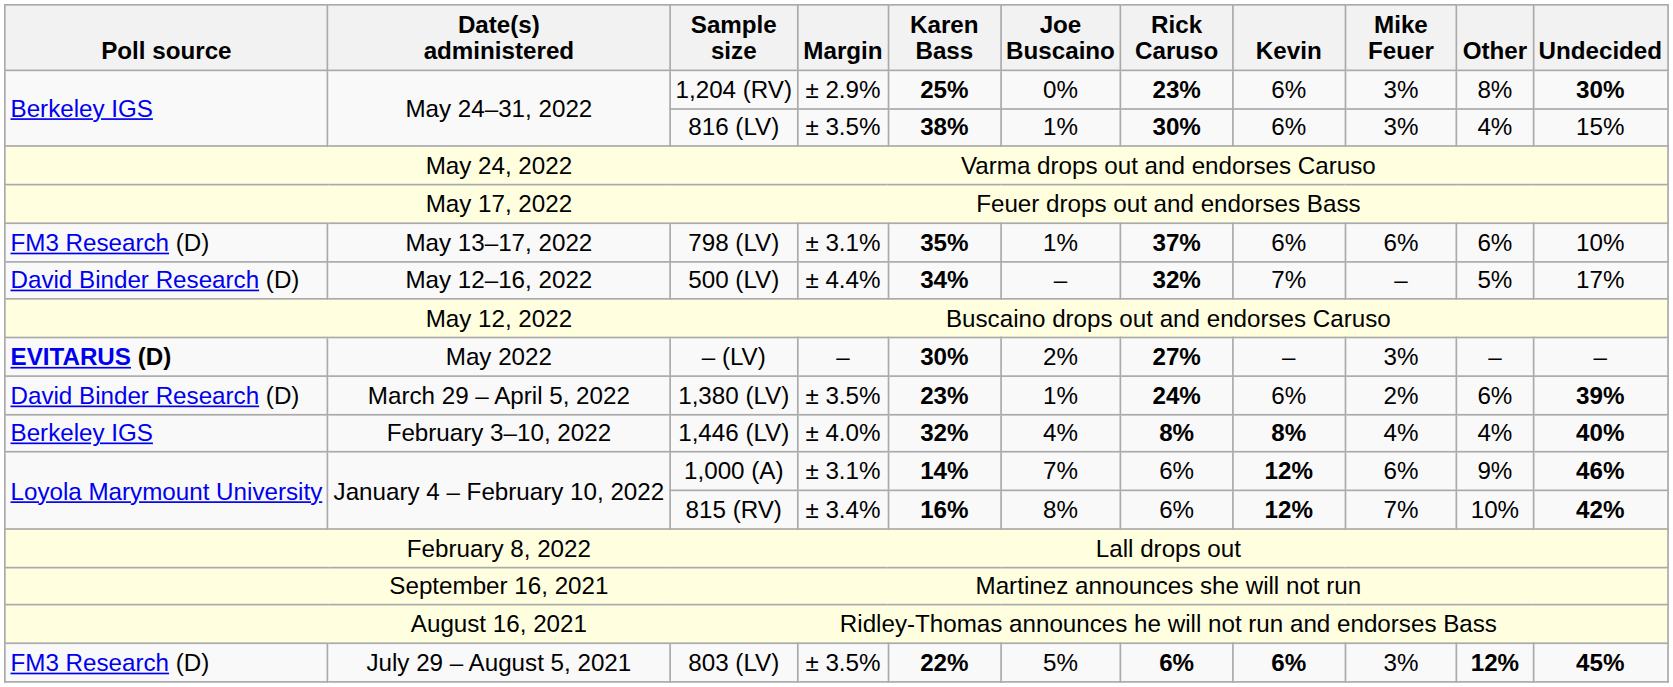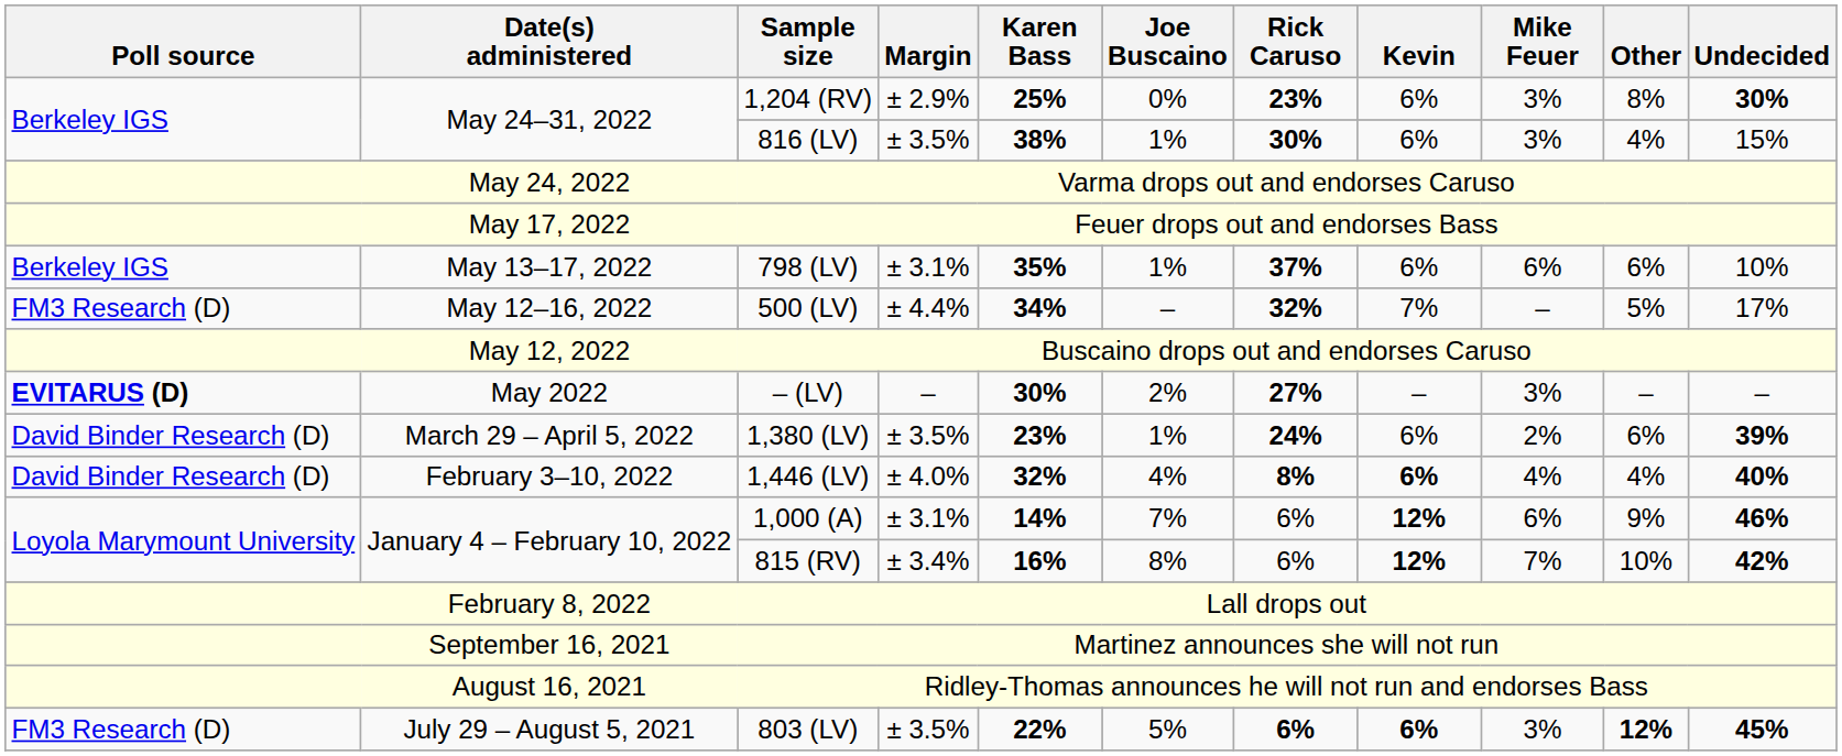798 (LV) | Poll source: FM3 Research (D) -> Berkeley IGS
500 (LV) | Poll source: David Binder Research (D) -> FM3 Research (D)
1,446 (LV) | Poll source: Berkeley IGS -> David Binder Research (D)
1,446 (LV) | Kevin: 8% -> 6%
